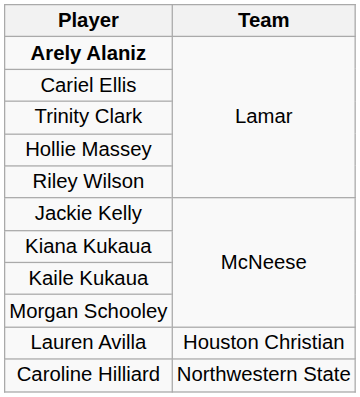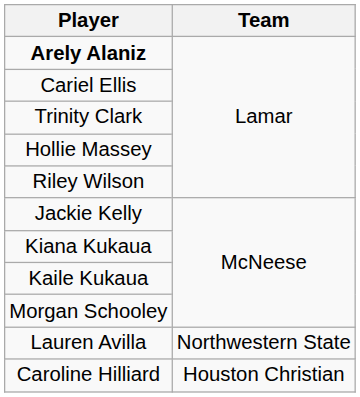Lauren Avilla | Team: Houston Christian -> Northwestern State
Caroline Hilliard | Team: Northwestern State -> Houston Christian
